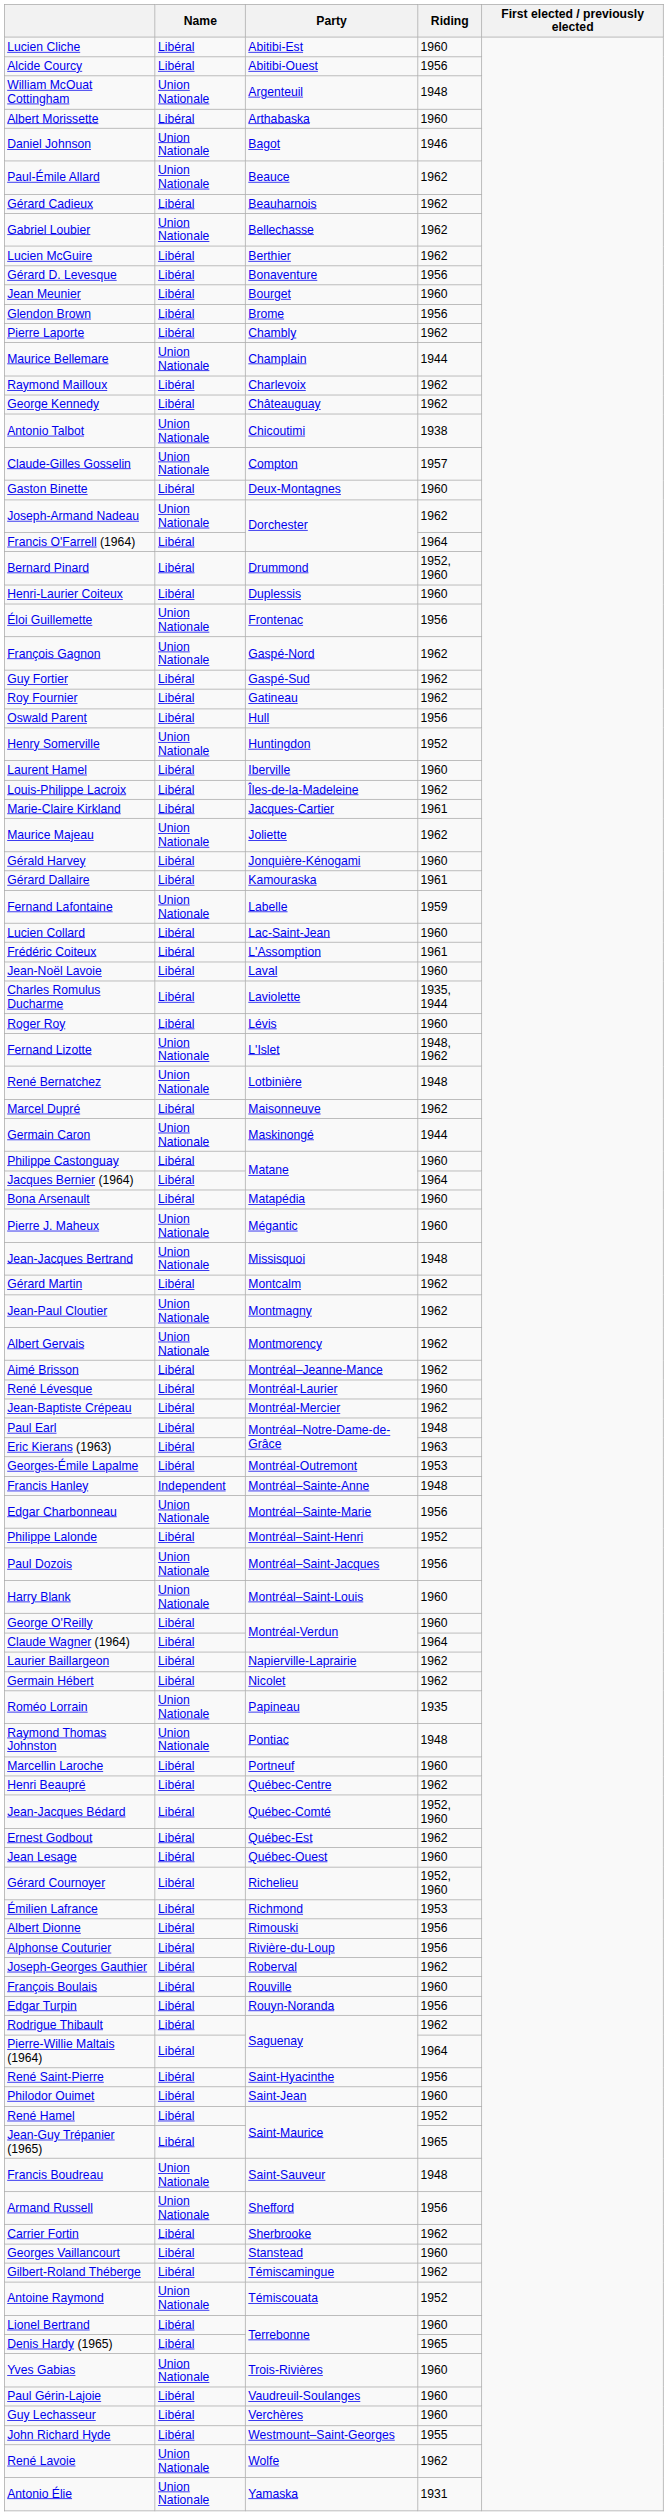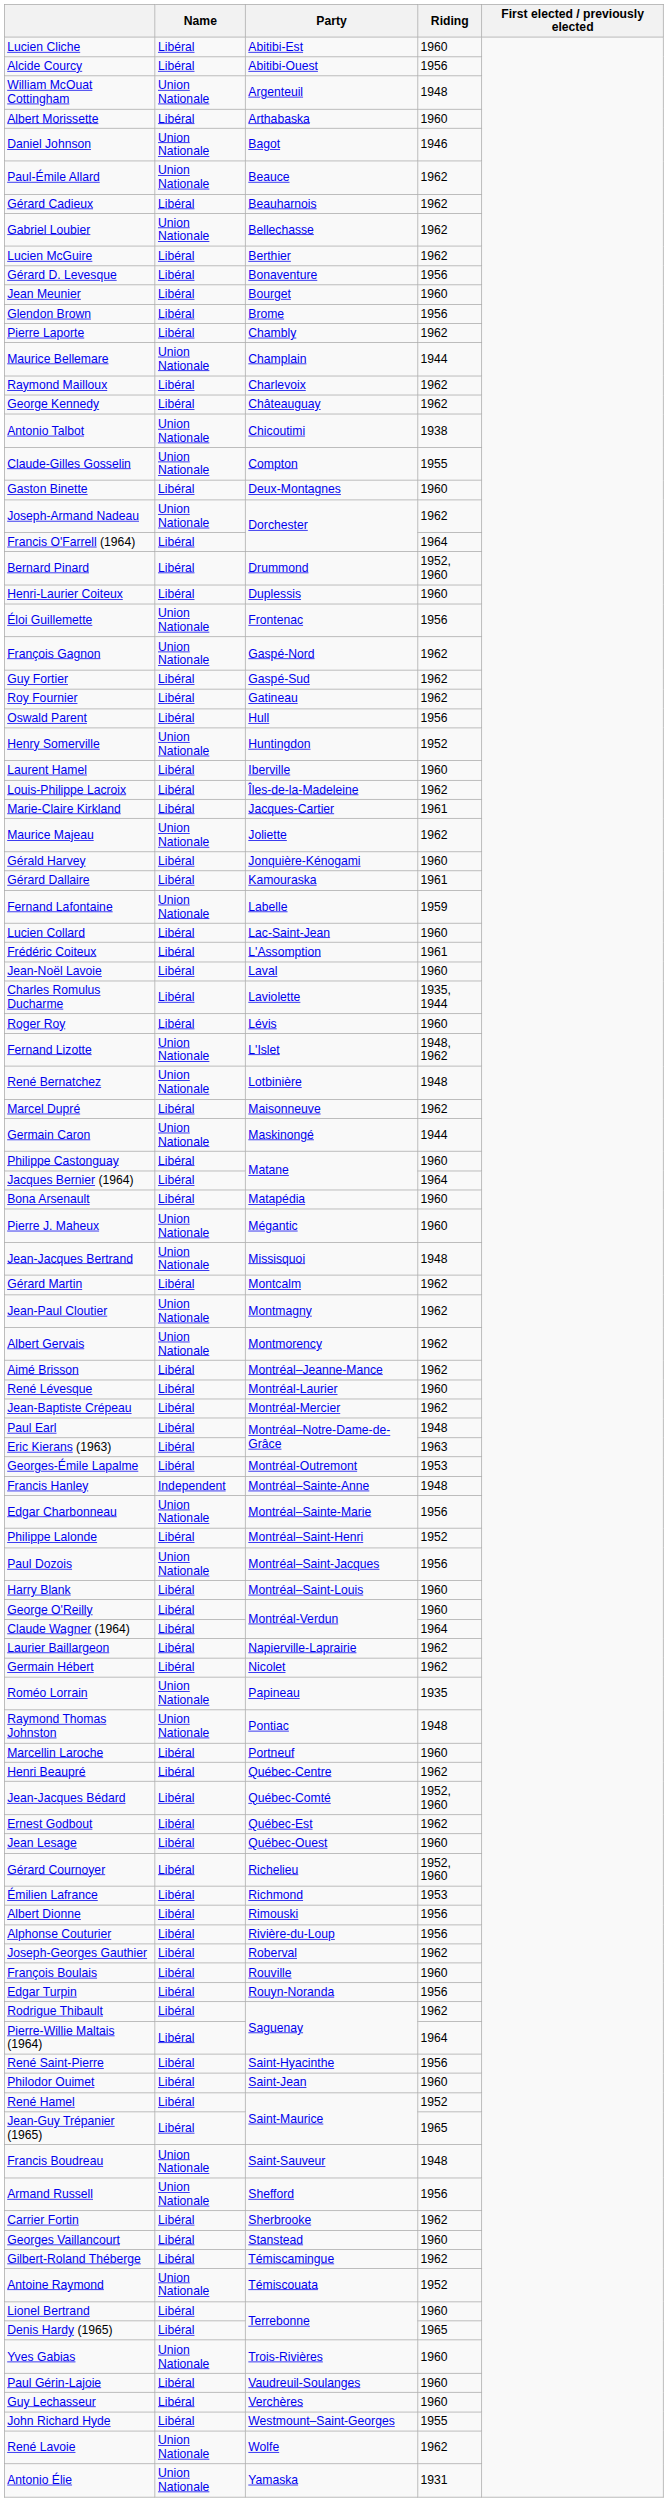Claude-Gilles Gosselin | Riding: 1957 -> 1955
Harry Blank | Name: Union Nationale -> Libéral
